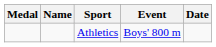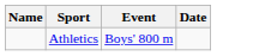- column: Medal
